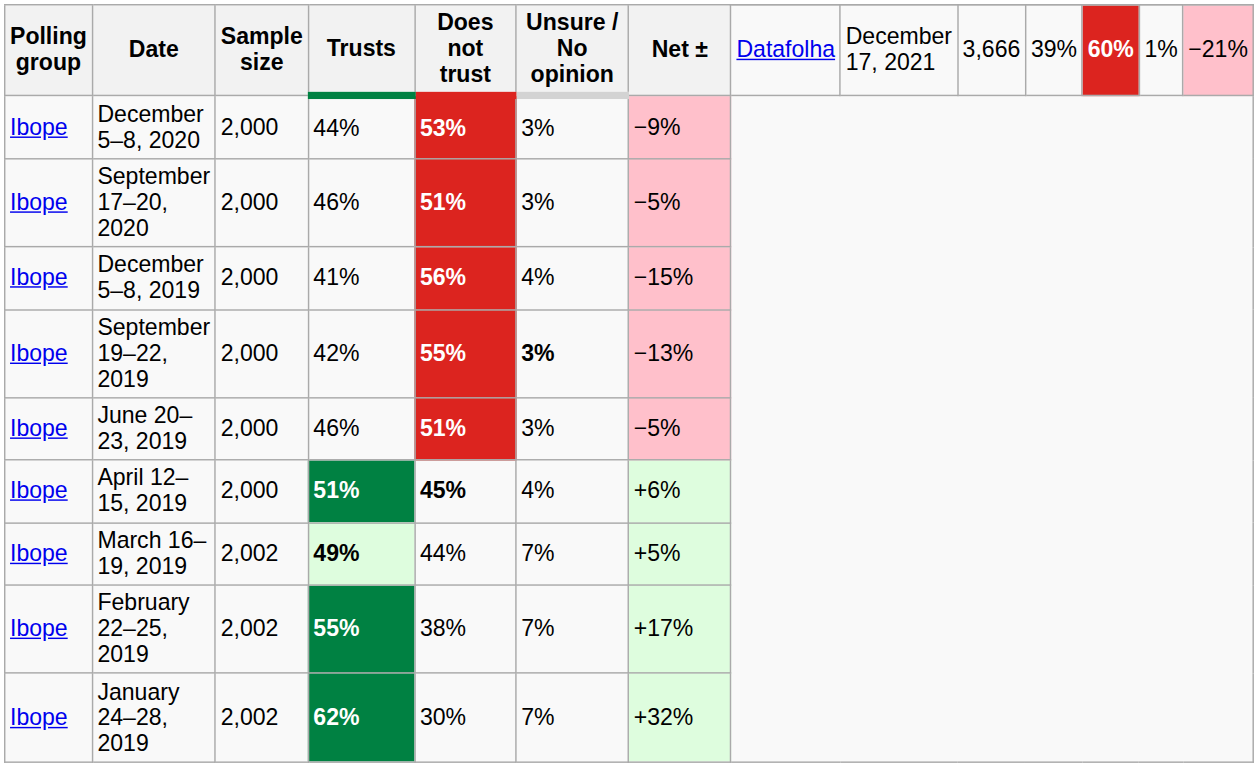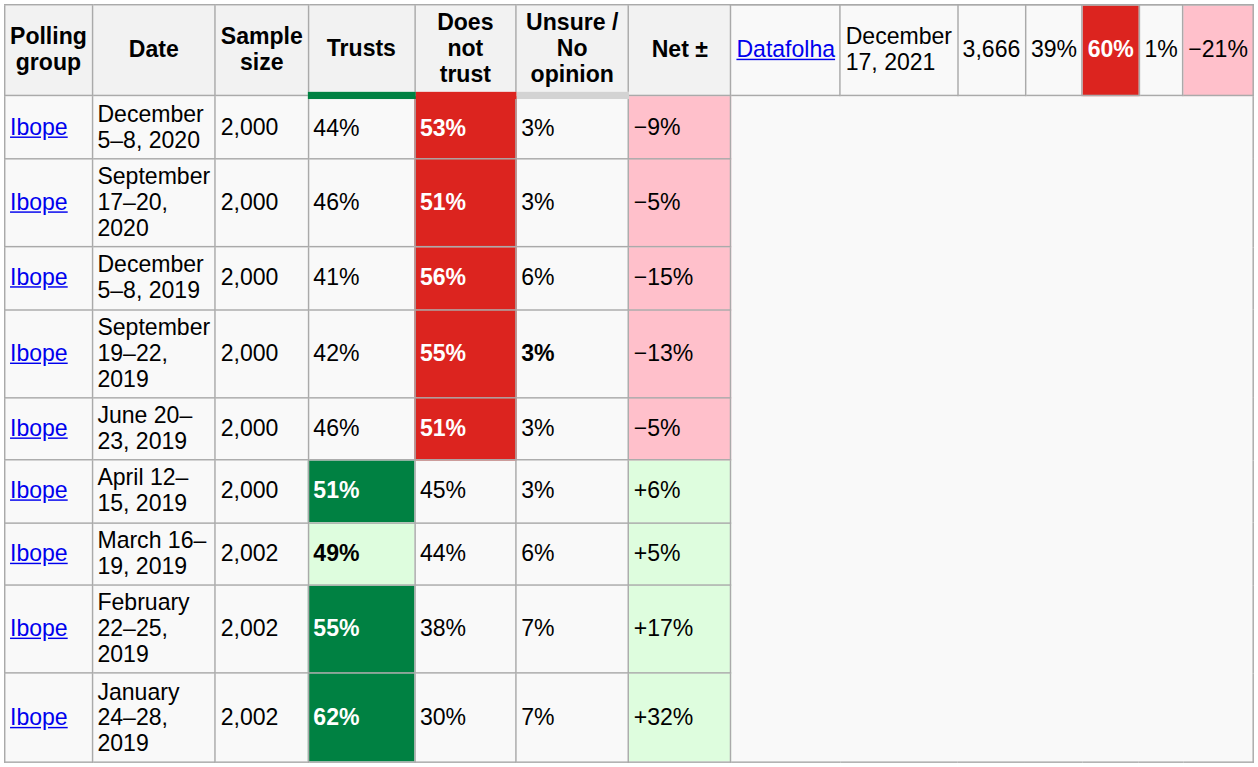December 5–8, 2019 | Unsure / No opinion: 4% -> 6%
April 12–15, 2019 | Does not trust: bold -> normal
April 12–15, 2019 | Unsure / No opinion: 4% -> 3%
March 16–19, 2019 | Unsure / No opinion: 7% -> 6%
